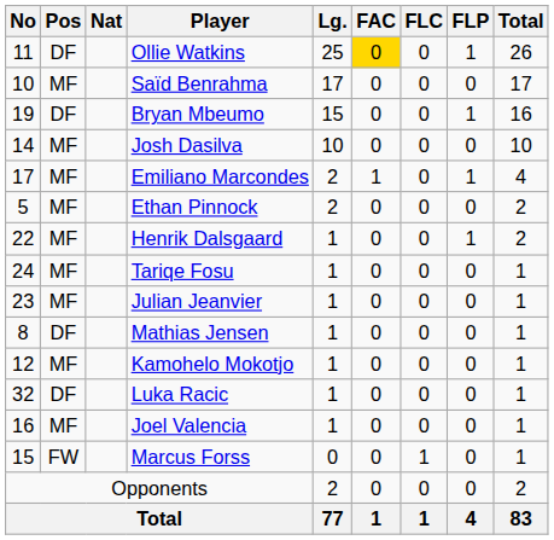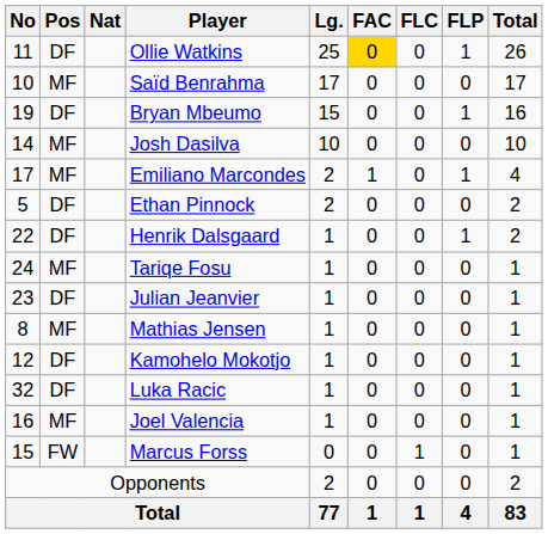Ethan Pinnock | Pos: MF -> DF
Henrik Dalsgaard | Pos: MF -> DF
Julian Jeanvier | Pos: MF -> DF
Mathias Jensen | Pos: DF -> MF
Kamohelo Mokotjo | Pos: MF -> DF
